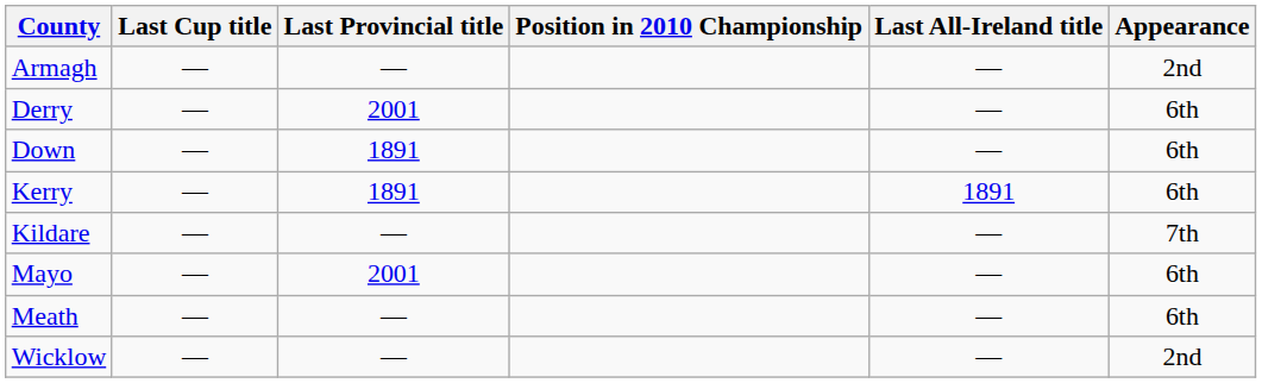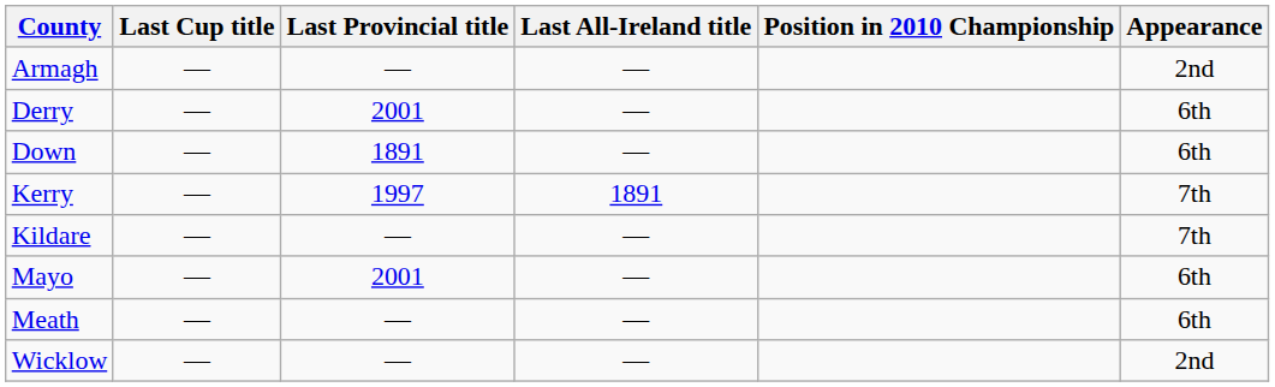columns swapped: Last All-Ireland title <-> Position in 2010 Championship
Kerry | Last Provincial title: 1891 -> 1997
Kerry | Appearance: 6th -> 7th
